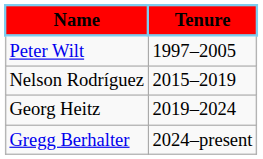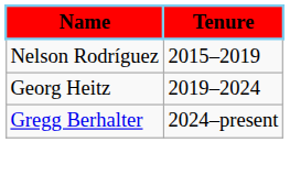- row: Peter Wilt | 1997–2005
